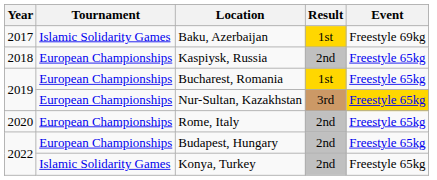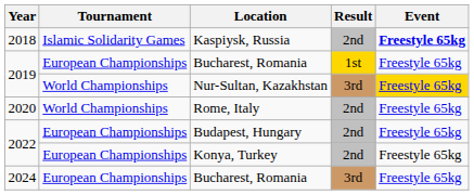- row: 2017 | Islamic Solidarity Games | Baku, Azerbaijan | 1st | Freestyle 69kg
Kaspiysk, Russia | Tournament: European Championships -> Islamic Solidarity Games
Kaspiysk, Russia | Event: normal -> bold
Nur-Sultan, Kazakhstan | Tournament: European Championships -> World Championships
Rome, Italy | Tournament: European Championships -> World Championships
Konya, Turkey | Tournament: Islamic Solidarity Games -> European Championships
+ row: 2024 | European Championships | Bucharest, Romania | 3rd | Freestyle 65kg
